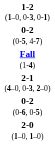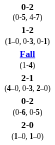rows swapped: 1-2 (1–0, 0-3, 0-1) <-> 0-2 (0-5, 4-7)
